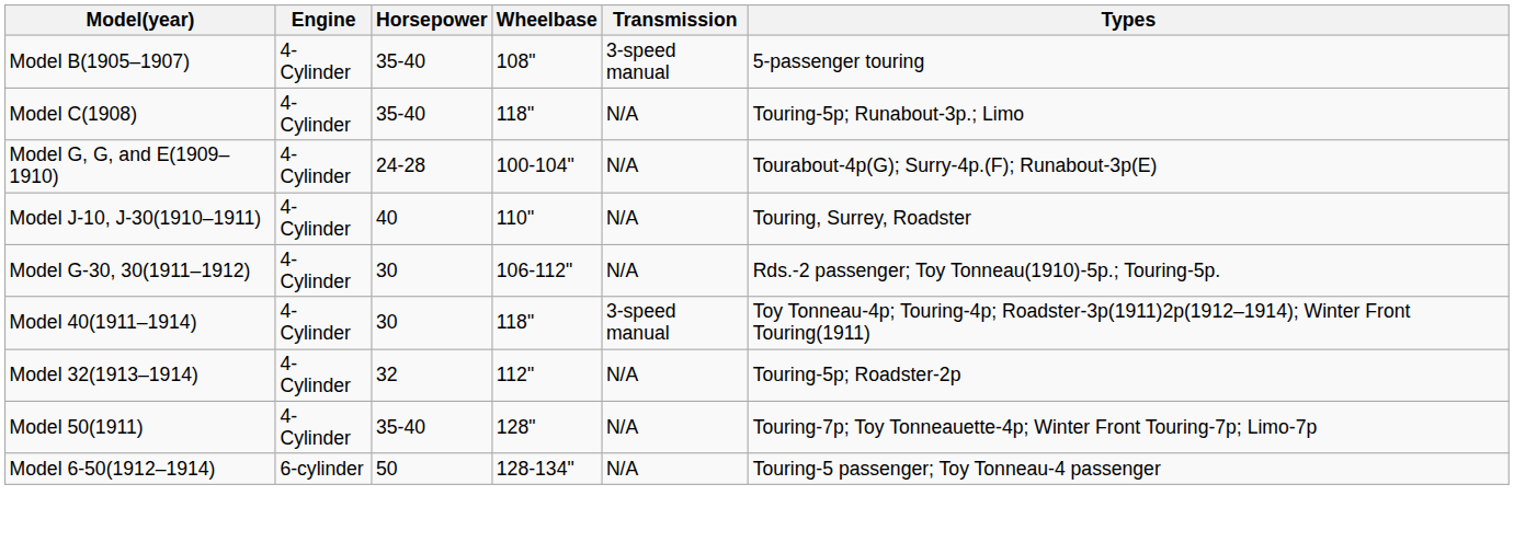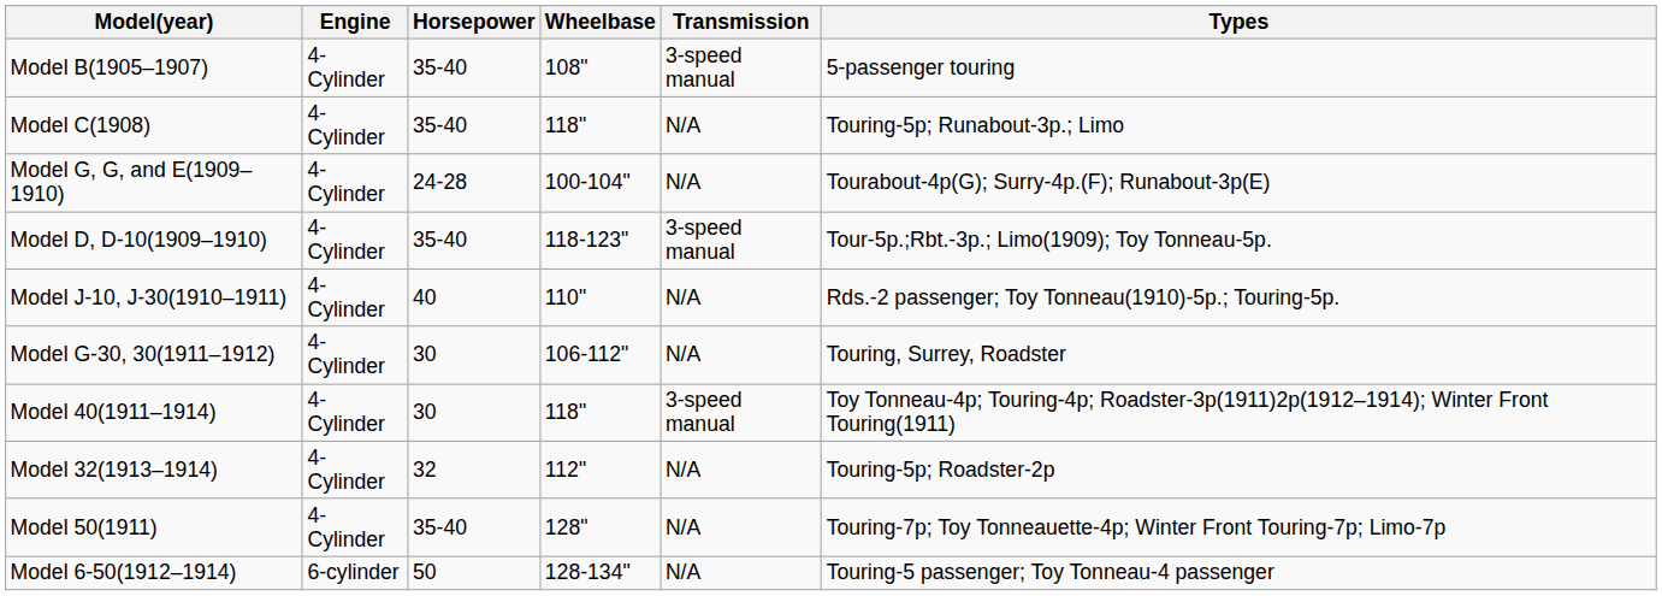+ row: Model D, D-10(1909–1910) | 4-Cylinder | 35-40 | 118-123" | 3-speed manual | Tour-5p.;Rbt.-3p.; Limo(1909); Toy Tonneau-5p.
Model J-10, J-30(1910–1911) | Types: Touring, Surrey, Roadster -> Rds.-2 passenger; Toy Tonneau(1910)-5p.; Touring-5p.
Model G-30, 30(1911–1912) | Types: Rds.-2 passenger; Toy Tonneau(1910)-5p.; Touring-5p. -> Touring, Surrey, Roadster
